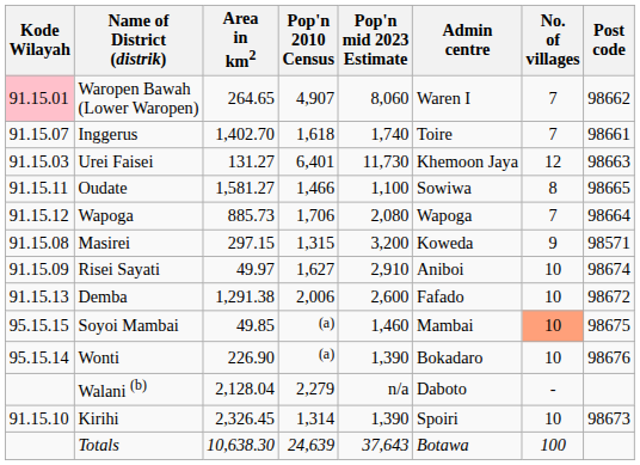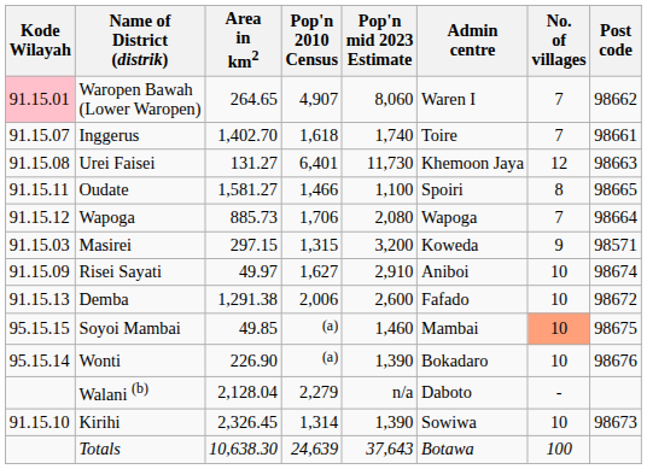Urei Faisei | Kode Wilayah: 91.15.03 -> 91.15.08
Oudate | Admin centre: Sowiwa -> Spoiri
Masirei | Kode Wilayah: 91.15.08 -> 91.15.03
Kirihi | Admin centre: Spoiri -> Sowiwa
